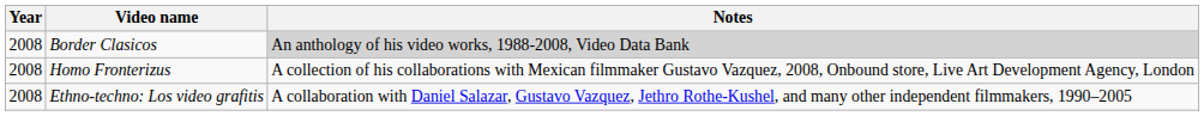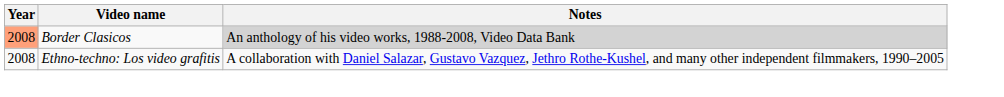Border Clasicos | Year: no background -> lightsalmon background
- row: 2008 | Homo Fronterizus | A collection of his collaborations with Mexican filmmaker Gustavo Vazquez, 2008, Onbound store, Live Art Development Agency, London
